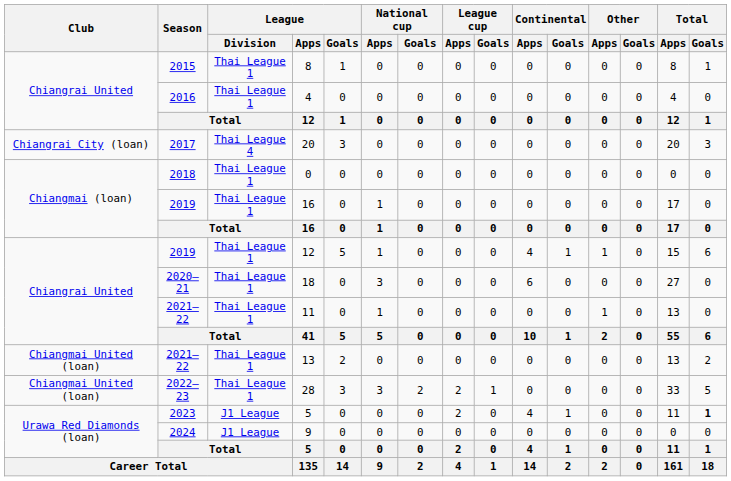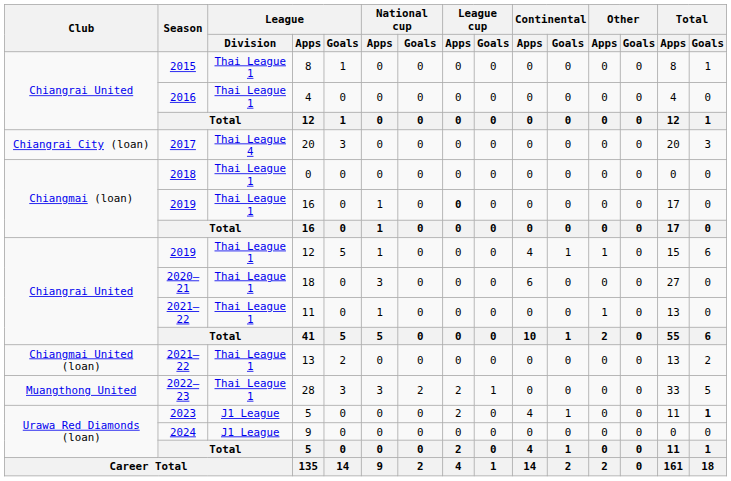2019 / 16 | League cup / Apps: normal -> bold
28 | Club: Chiangmai United (loan) -> Muangthong United
